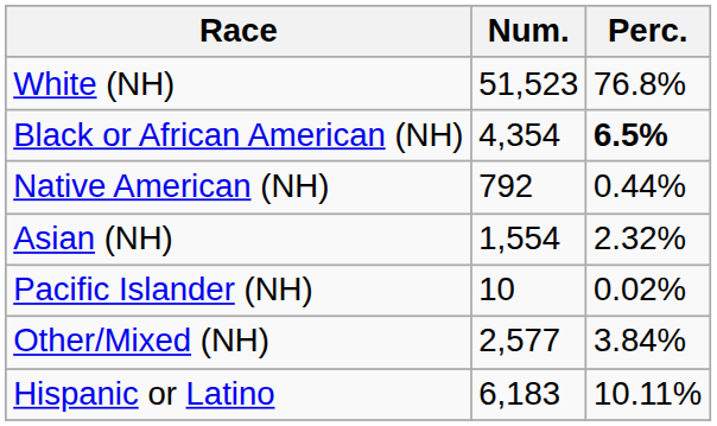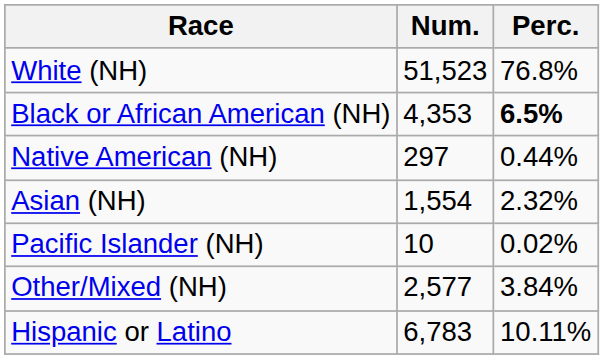Black or African American (NH) | Num.: 4,354 -> 4,353
Native American (NH) | Num.: 792 -> 297
Hispanic or Latino | Num.: 6,183 -> 6,783
